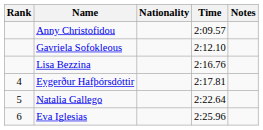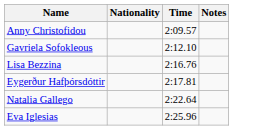- column: Rank | 4 | 5 | 6
